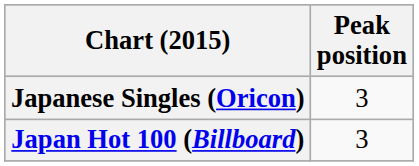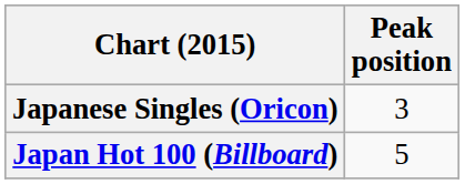Japan Hot 100 (Billboard) | Peak position: 3 -> 5
